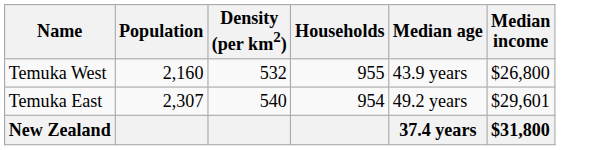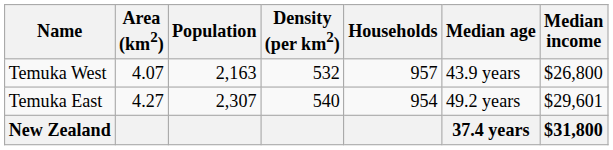+ column: Area (km2) | 4.07 | 4.27
Temuka West | Population: 2,160 -> 2,163
Temuka West | Households: 955 -> 957
